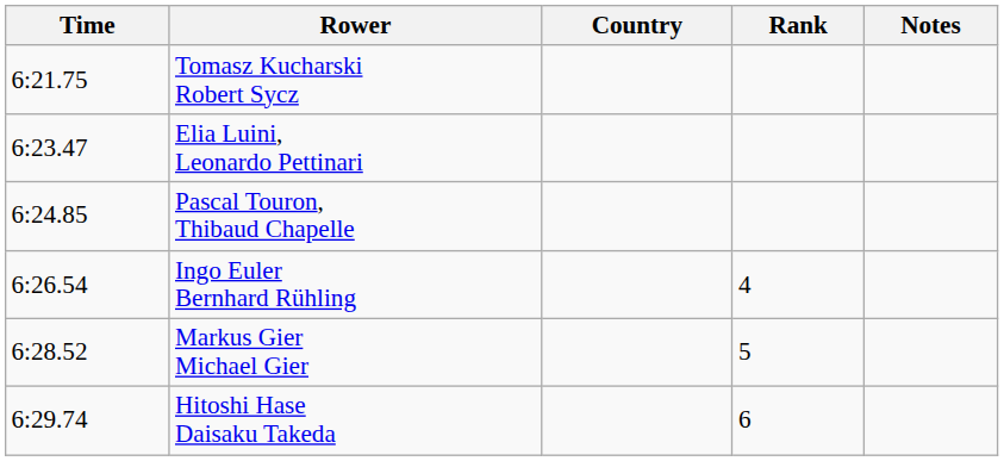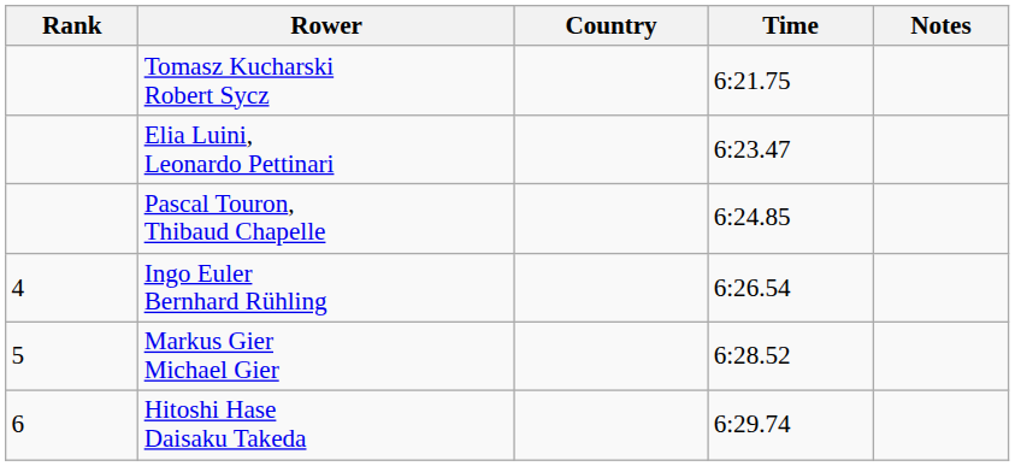columns swapped: Rank <-> Time
